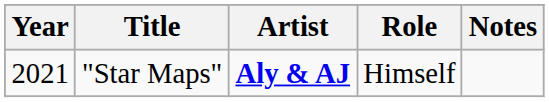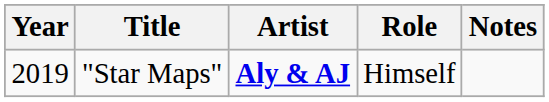"Star Maps" | Year: 2021 -> 2019
